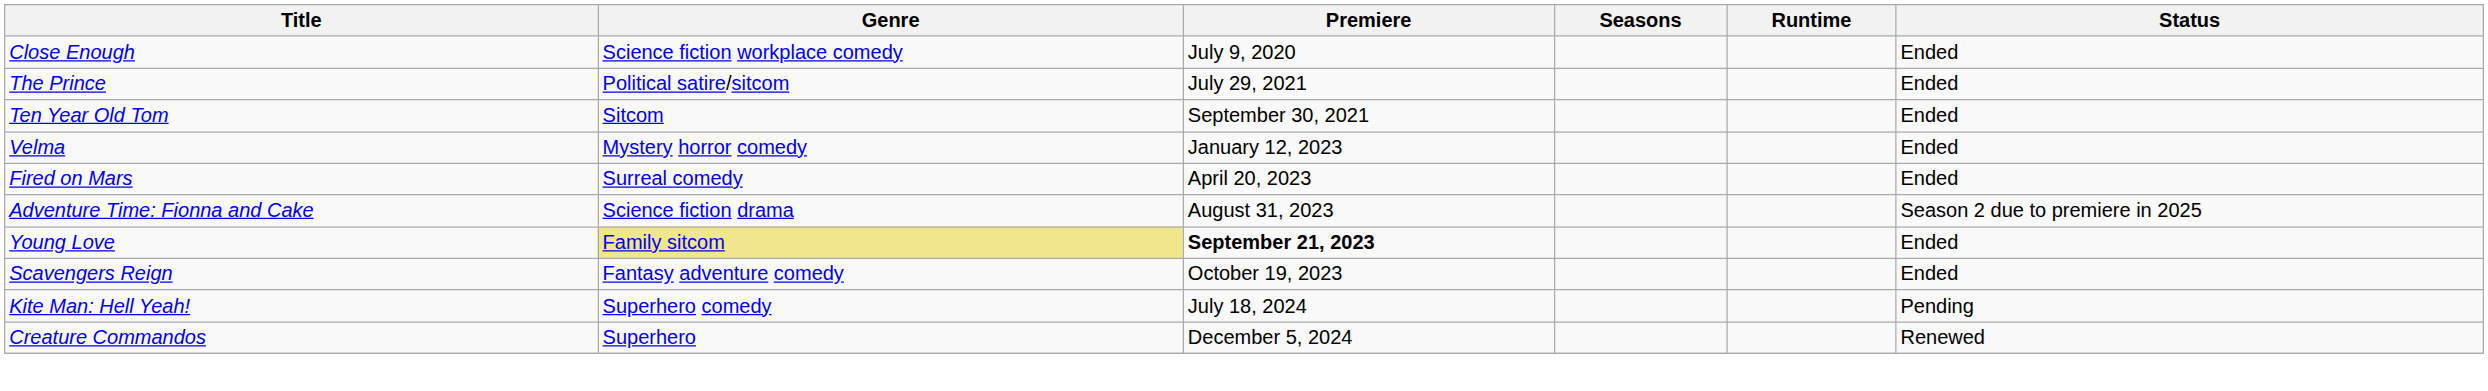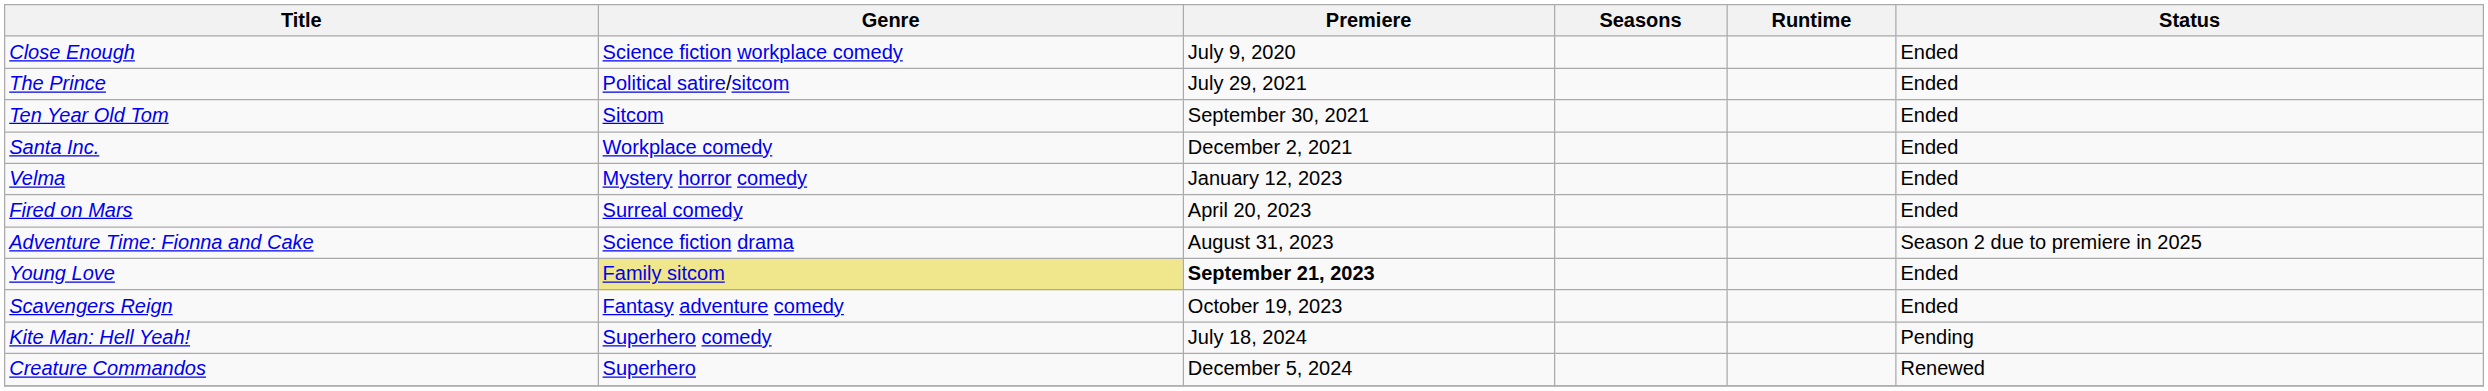+ row: Santa Inc. | Workplace comedy | December 2, 2021 | Ended
